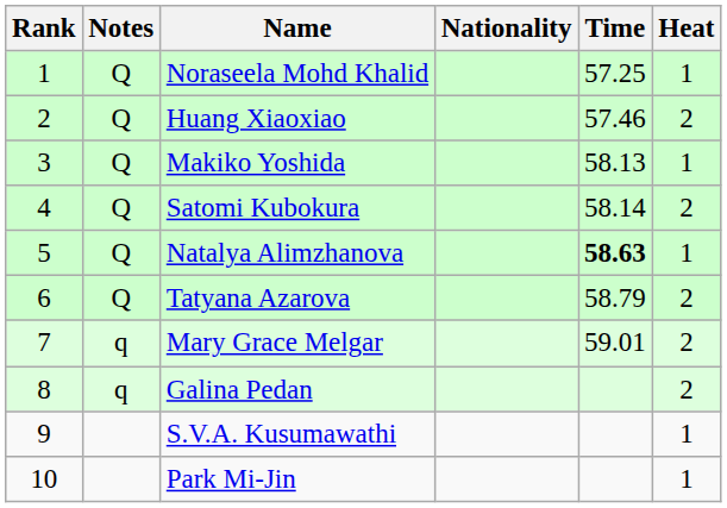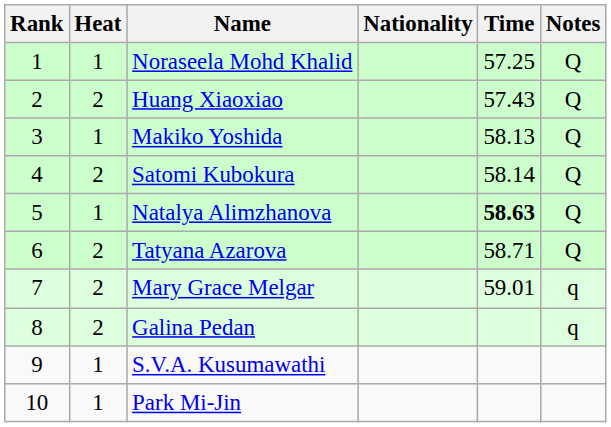columns swapped: Heat <-> Notes
Huang Xiaoxiao | Time: 57.46 -> 57.43
Tatyana Azarova | Time: 58.79 -> 58.71
